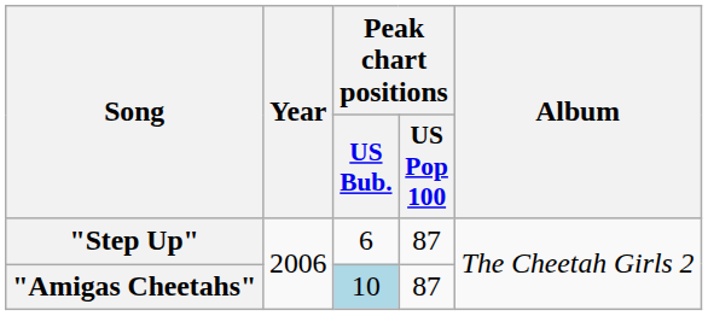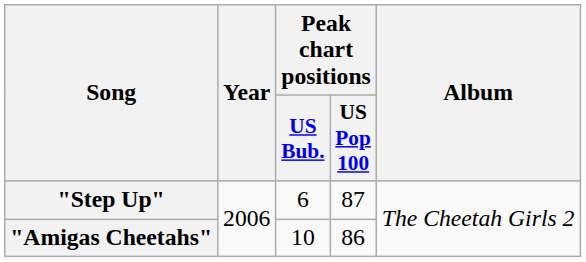"Amigas Cheetahs" | Peak chart positions / US Bub.: lightblue background -> no background
"Amigas Cheetahs" | Peak chart positions / US Pop 100: 87 -> 86
